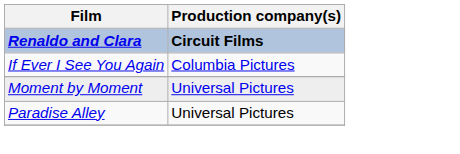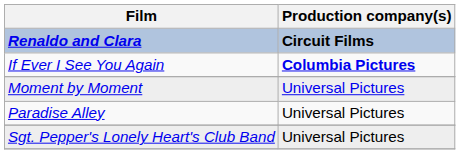If Ever I See You Again | Production company(s): normal -> bold
+ row: Sgt. Pepper's Lonely Heart's Club Band | Universal Pictures
